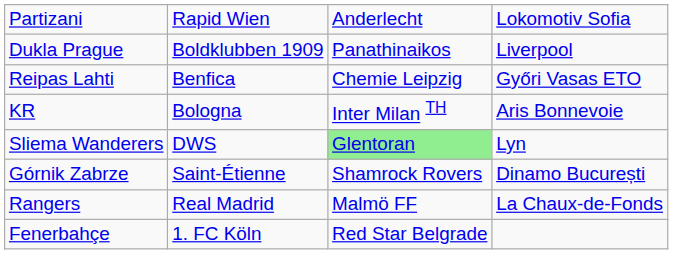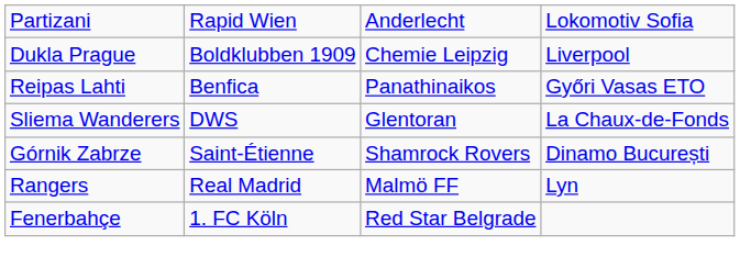Dukla Prague | column 3: Panathinaikos -> Chemie Leipzig
Reipas Lahti | column 3: Chemie Leipzig -> Panathinaikos
- row: KR | Bologna | Inter Milan TH | Aris Bonnevoie
Sliema Wanderers | column 3: lightgreen background -> no background
Sliema Wanderers | column 4: Lyn -> La Chaux-de-Fonds
Rangers | column 4: La Chaux-de-Fonds -> Lyn
